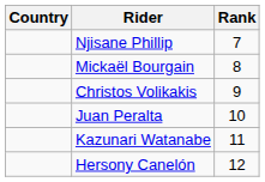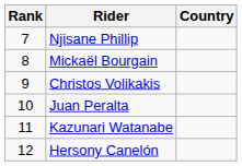columns swapped: Rank <-> Country
